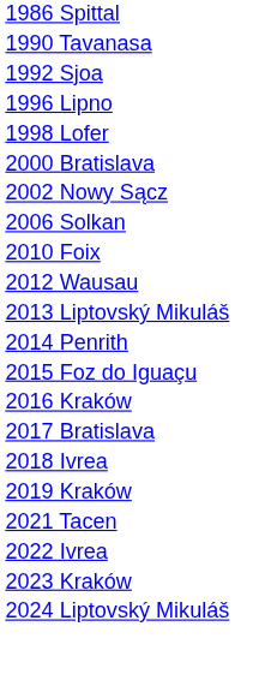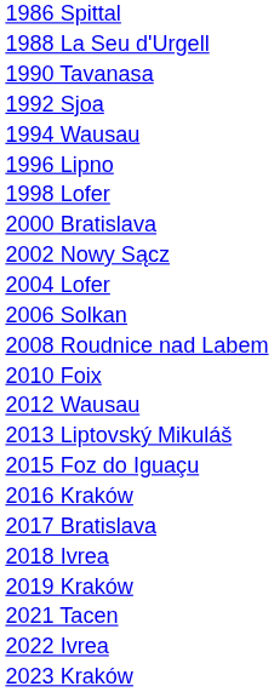+ row: 1988 La Seu d'Urgell
+ row: 1994 Wausau
+ row: 2004 Lofer
+ row: 2008 Roudnice nad Labem
- row: 2014 Penrith
- row: 2024 Liptovský Mikuláš
